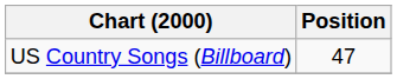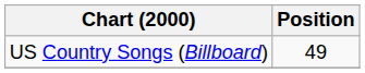US Country Songs (Billboard) | Position: 47 -> 49
